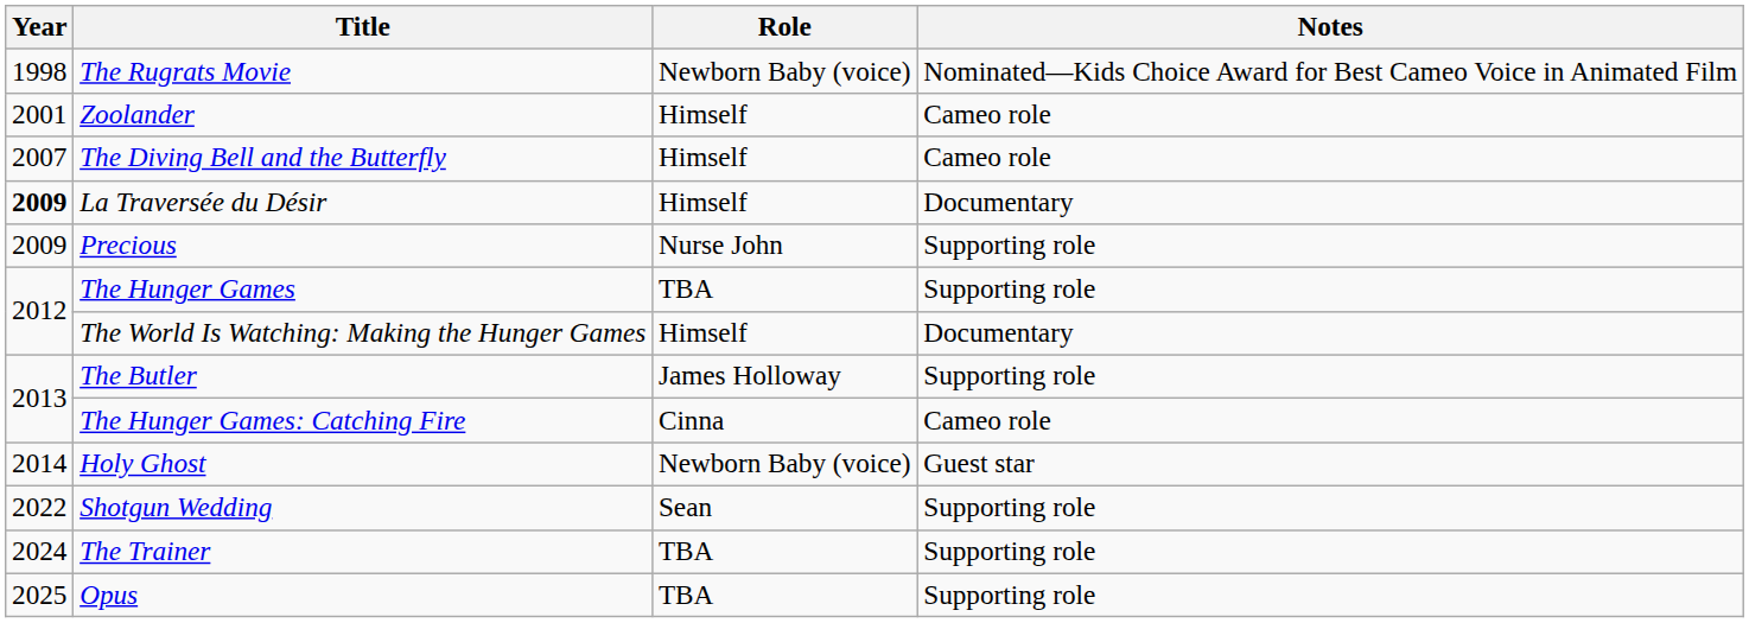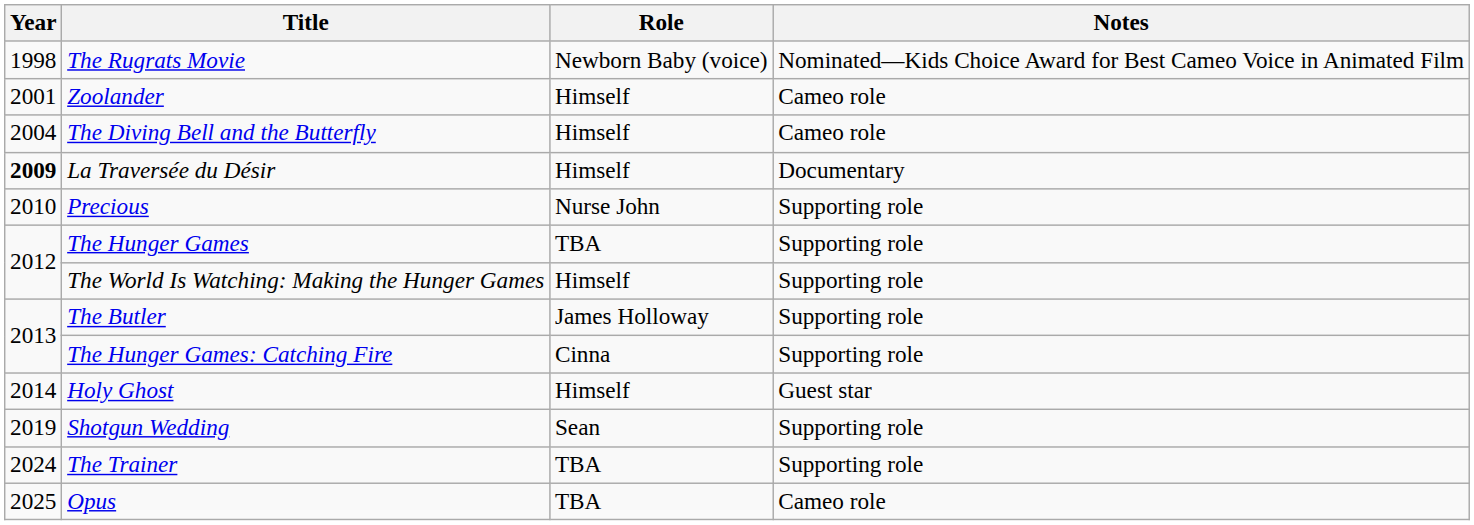The Diving Bell and the Butterfly | Year: 2007 -> 2004
Precious | Year: 2009 -> 2010
The World Is Watching: Making the Hunger Games | Notes: Documentary -> Supporting role
The Hunger Games: Catching Fire | Notes: Cameo role -> Supporting role
Holy Ghost | Role: Newborn Baby (voice) -> Himself
Shotgun Wedding | Year: 2022 -> 2019
Opus | Notes: Supporting role -> Cameo role
